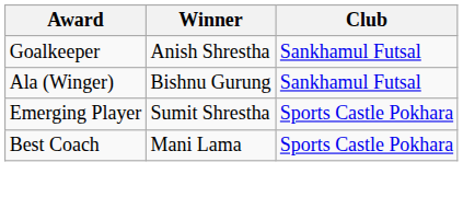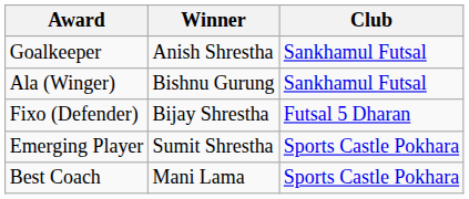+ row: Fixo (Defender) | Bijay Shrestha | Futsal 5 Dharan
